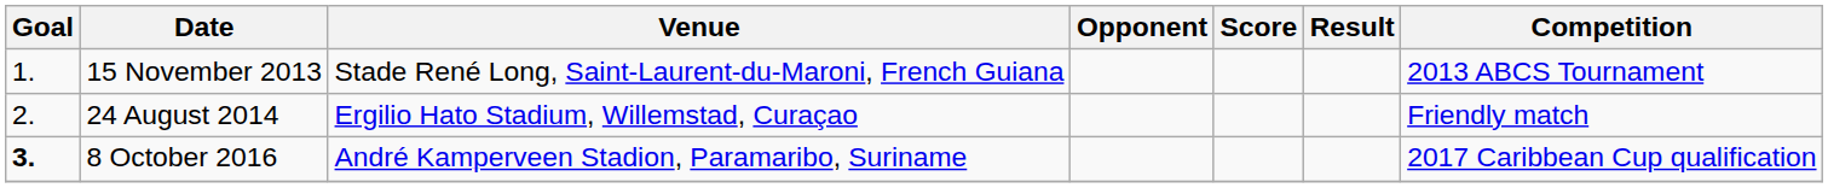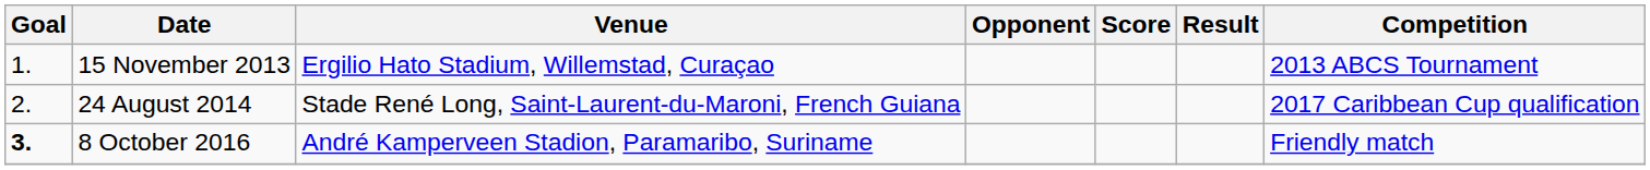15 November 2013 | Venue: Stade René Long, Saint-Laurent-du-Maroni, French Guiana -> Ergilio Hato Stadium, Willemstad, Curaçao
24 August 2014 | Venue: Ergilio Hato Stadium, Willemstad, Curaçao -> Stade René Long, Saint-Laurent-du-Maroni, French Guiana
24 August 2014 | Competition: Friendly match -> 2017 Caribbean Cup qualification
8 October 2016 | Competition: 2017 Caribbean Cup qualification -> Friendly match
